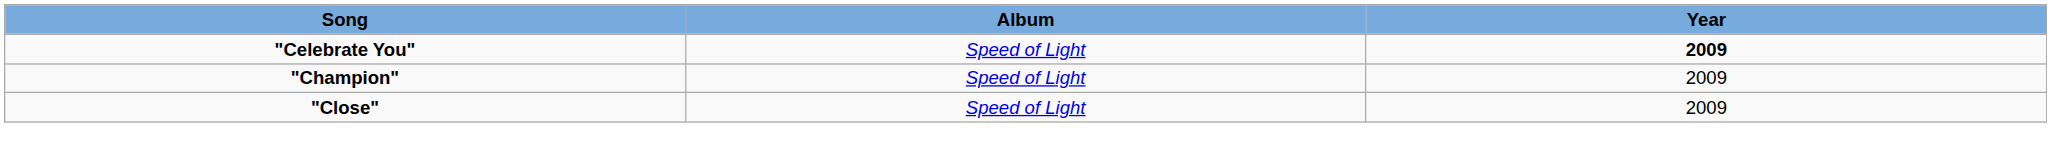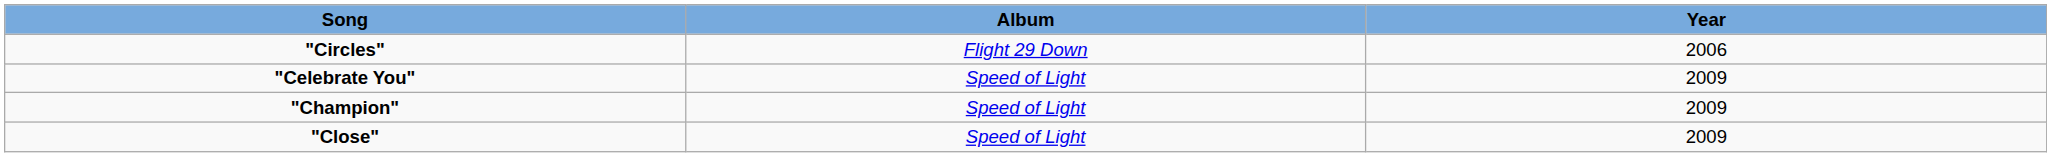+ row: "Circles" | Flight 29 Down | 2006
"Celebrate You" | Year: bold -> normal
